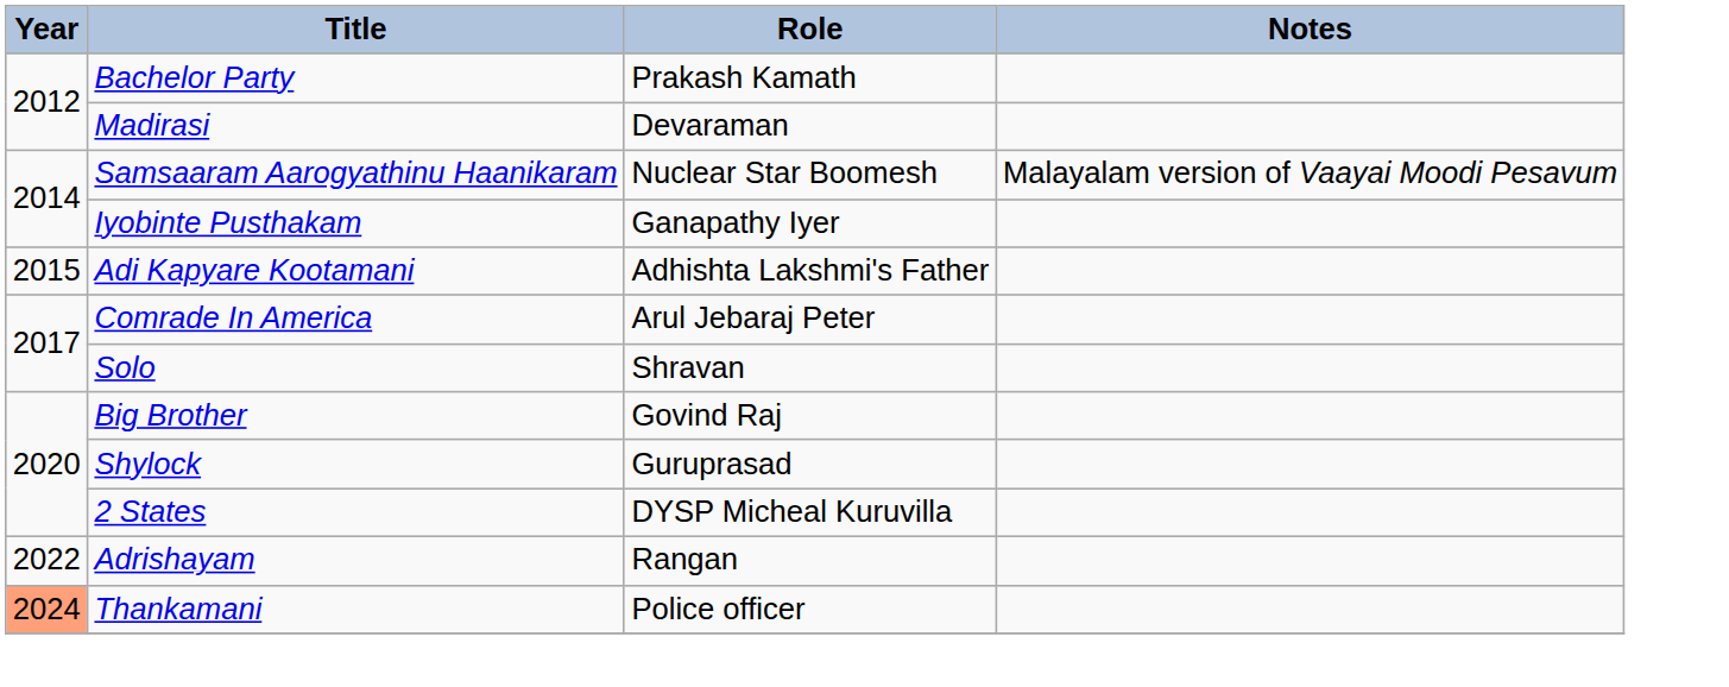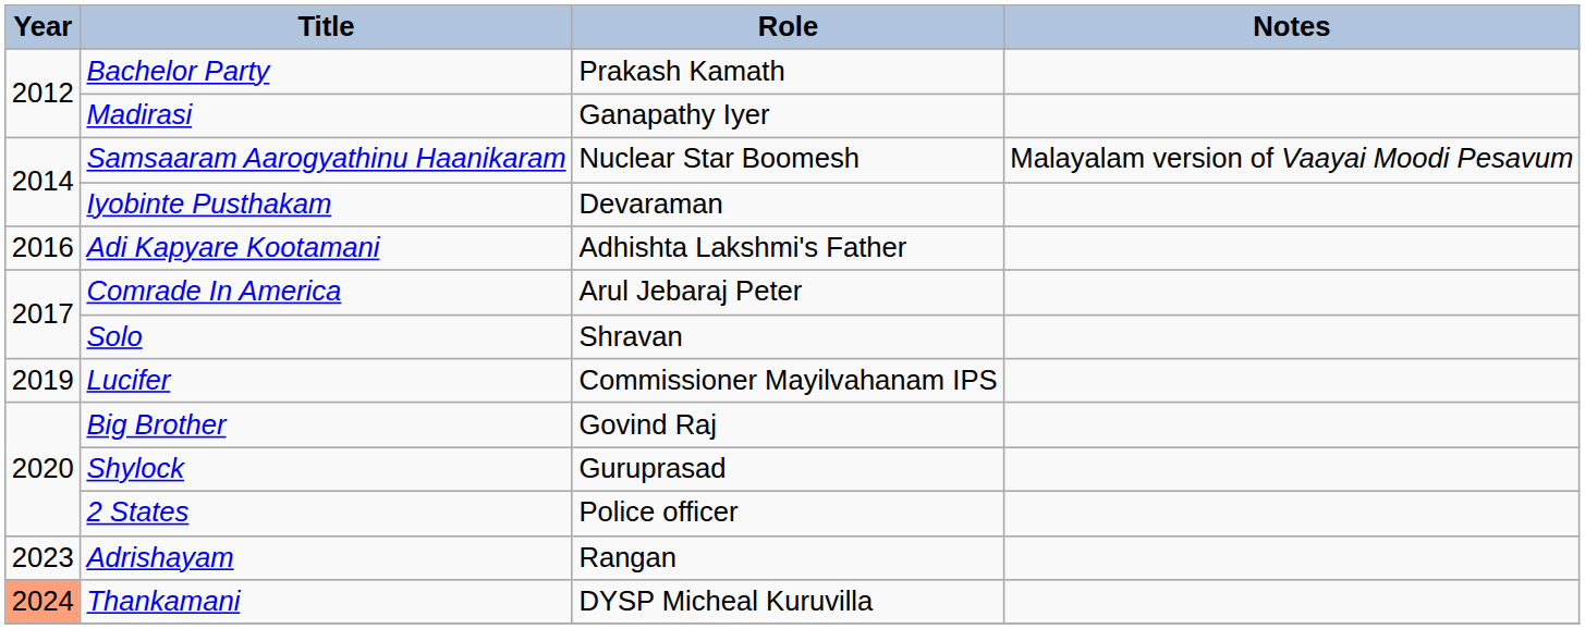Madirasi | Role: Devaraman -> Ganapathy Iyer
Iyobinte Pusthakam | Role: Ganapathy Iyer -> Devaraman
Adi Kapyare Kootamani | Year: 2015 -> 2016
+ row: 2019 | Lucifer | Commissioner Mayilvahanam IPS
2 States | Role: DYSP Micheal Kuruvilla -> Police officer
Adrishayam | Year: 2022 -> 2023
Thankamani | Role: Police officer -> DYSP Micheal Kuruvilla
